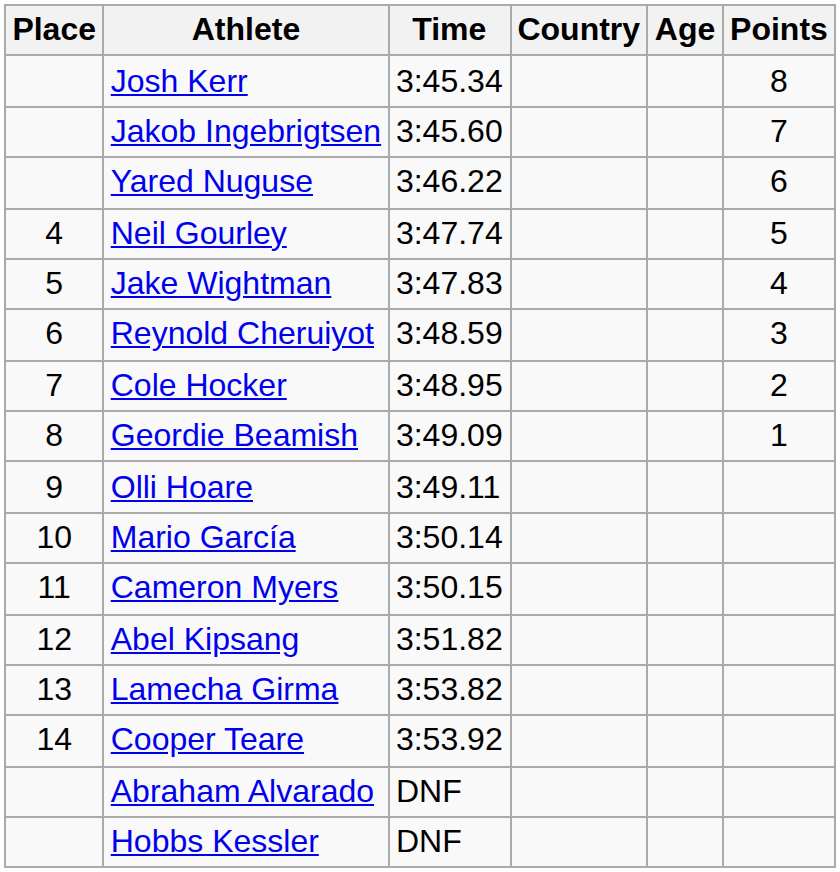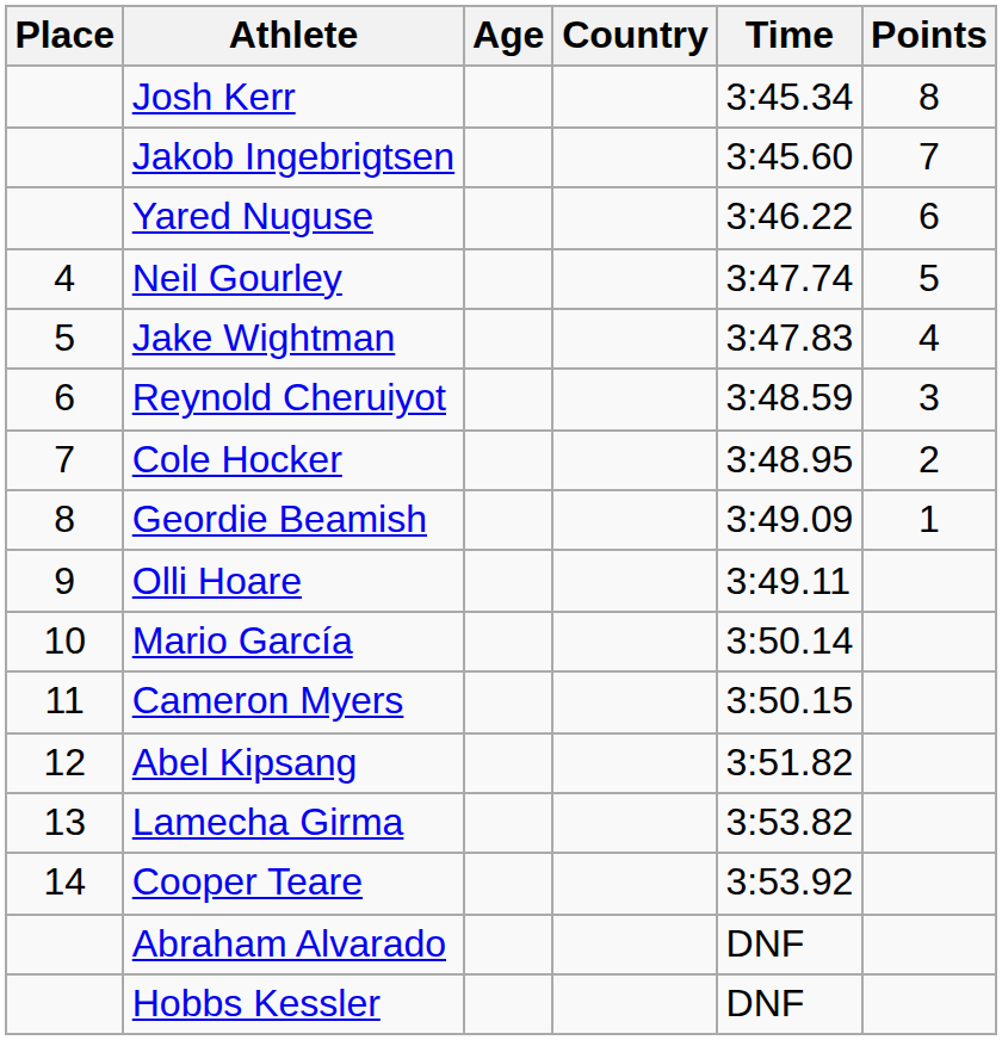columns swapped: Age <-> Time
